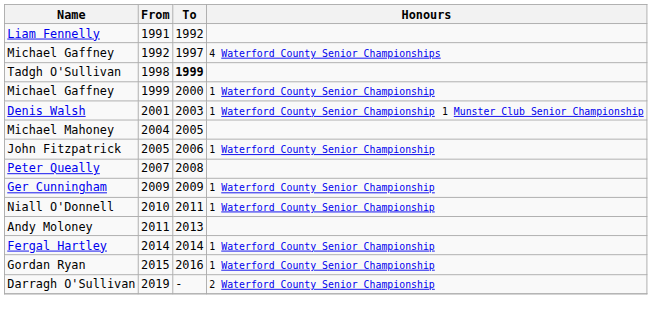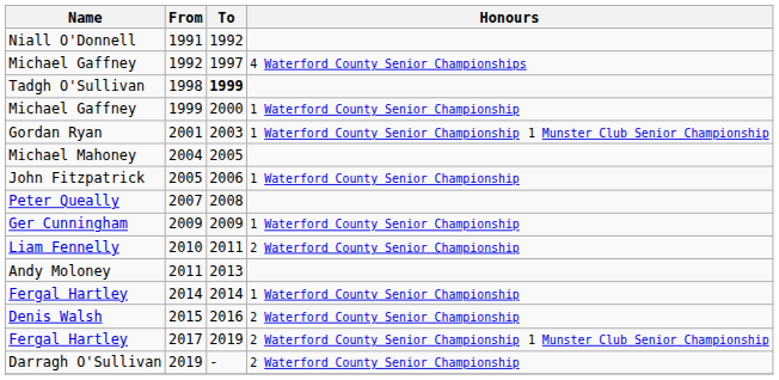1991 | Name: Liam Fennelly -> Niall O'Donnell
2001 | Name: Denis Walsh -> Gordan Ryan
2010 | Name: Niall O'Donnell -> Liam Fennelly
2010 | Honours: 1 Waterford County Senior Championship -> 2 Waterford County Senior Championship
2015 | Name: Gordan Ryan -> Denis Walsh
2015 | Honours: 1 Waterford County Senior Championship -> 2 Waterford County Senior Championship
+ row: Fergal Hartley | 2017 | 2019 | 2 Waterford County Senior Championship 1 Munster Club Senior Championship
